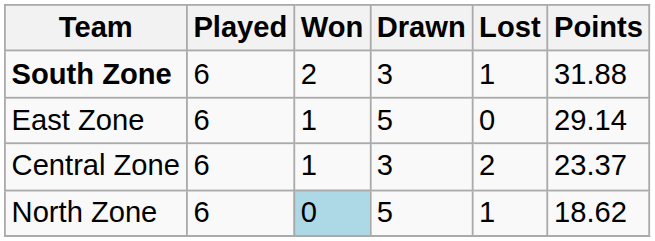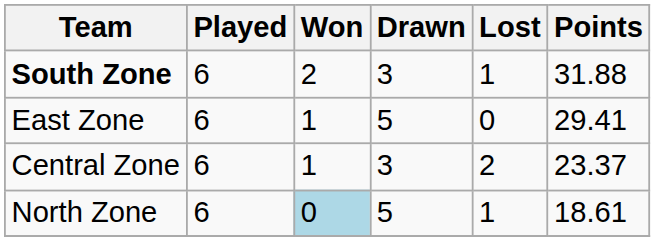East Zone | Points: 29.14 -> 29.41
North Zone | Points: 18.62 -> 18.61
